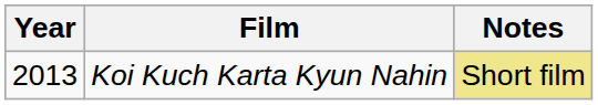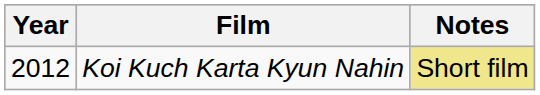Koi Kuch Karta Kyun Nahin | Year: 2013 -> 2012
